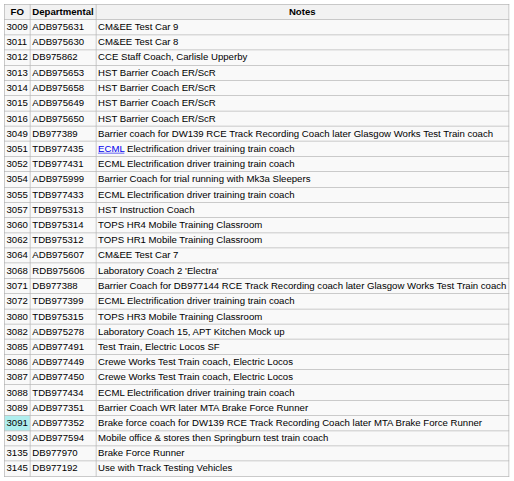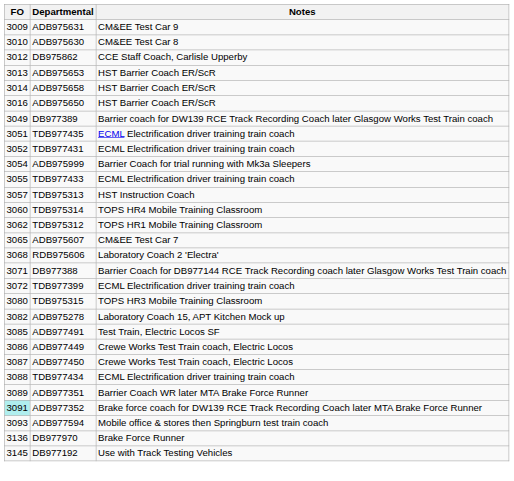ADB975630 | FO: 3011 -> 3010
- row: 3015 | ADB975649 | HST Barrier Coach ER/ScR
ADB975607 | FO: 3064 -> 3065
DB977970 | FO: 3135 -> 3136
